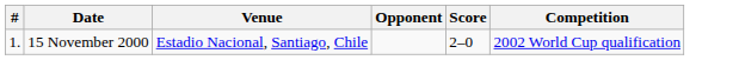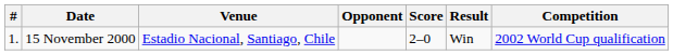+ column: Result | Win
